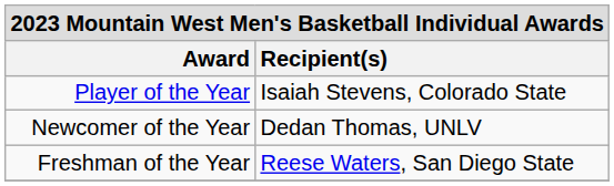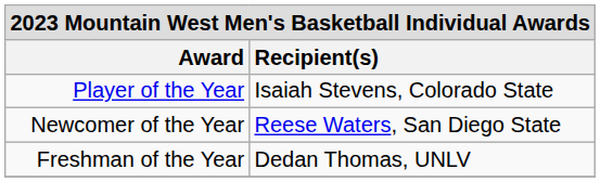Newcomer of the Year | Recipient(s): Dedan Thomas, UNLV -> Reese Waters, San Diego State
Freshman of the Year | Recipient(s): Reese Waters, San Diego State -> Dedan Thomas, UNLV
